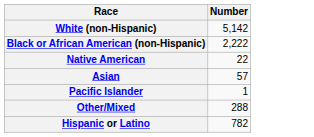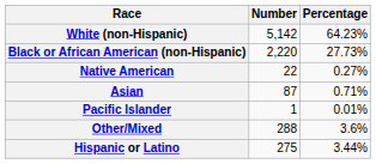+ column: Percentage | 64.23% | 27.73% | 0.27% | 0.71% | 0.01% | 3.6% | 3.44%
Black or African American (non-Hispanic) | Number: 2,222 -> 2,220
Asian | Number: 57 -> 87
Hispanic or Latino | Number: 782 -> 275
